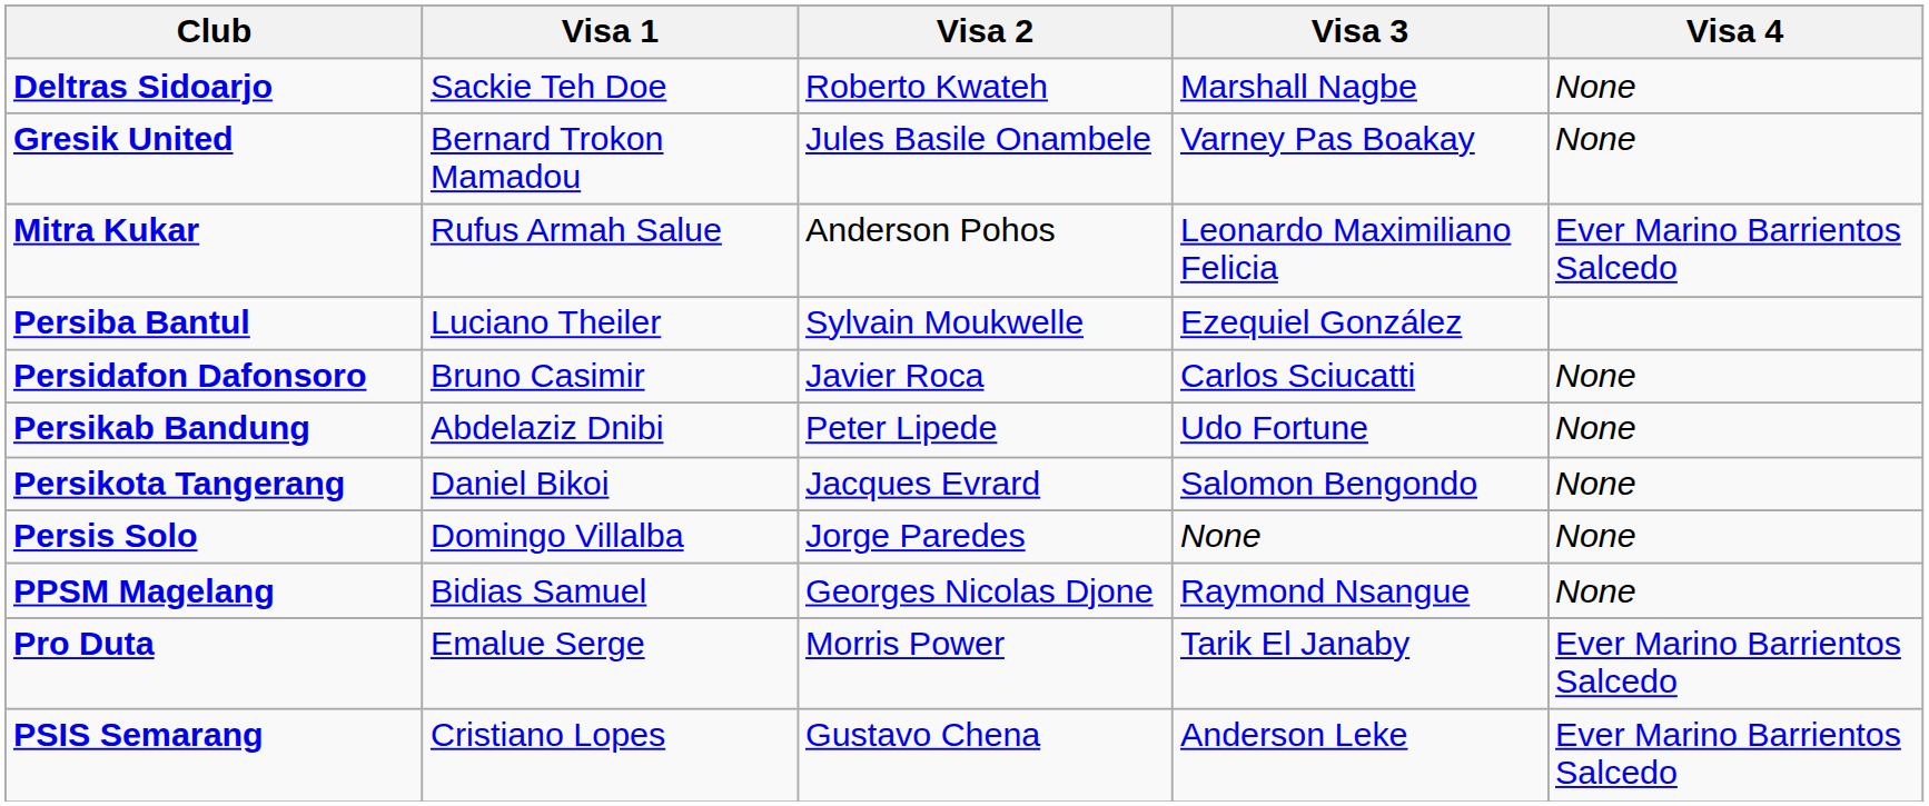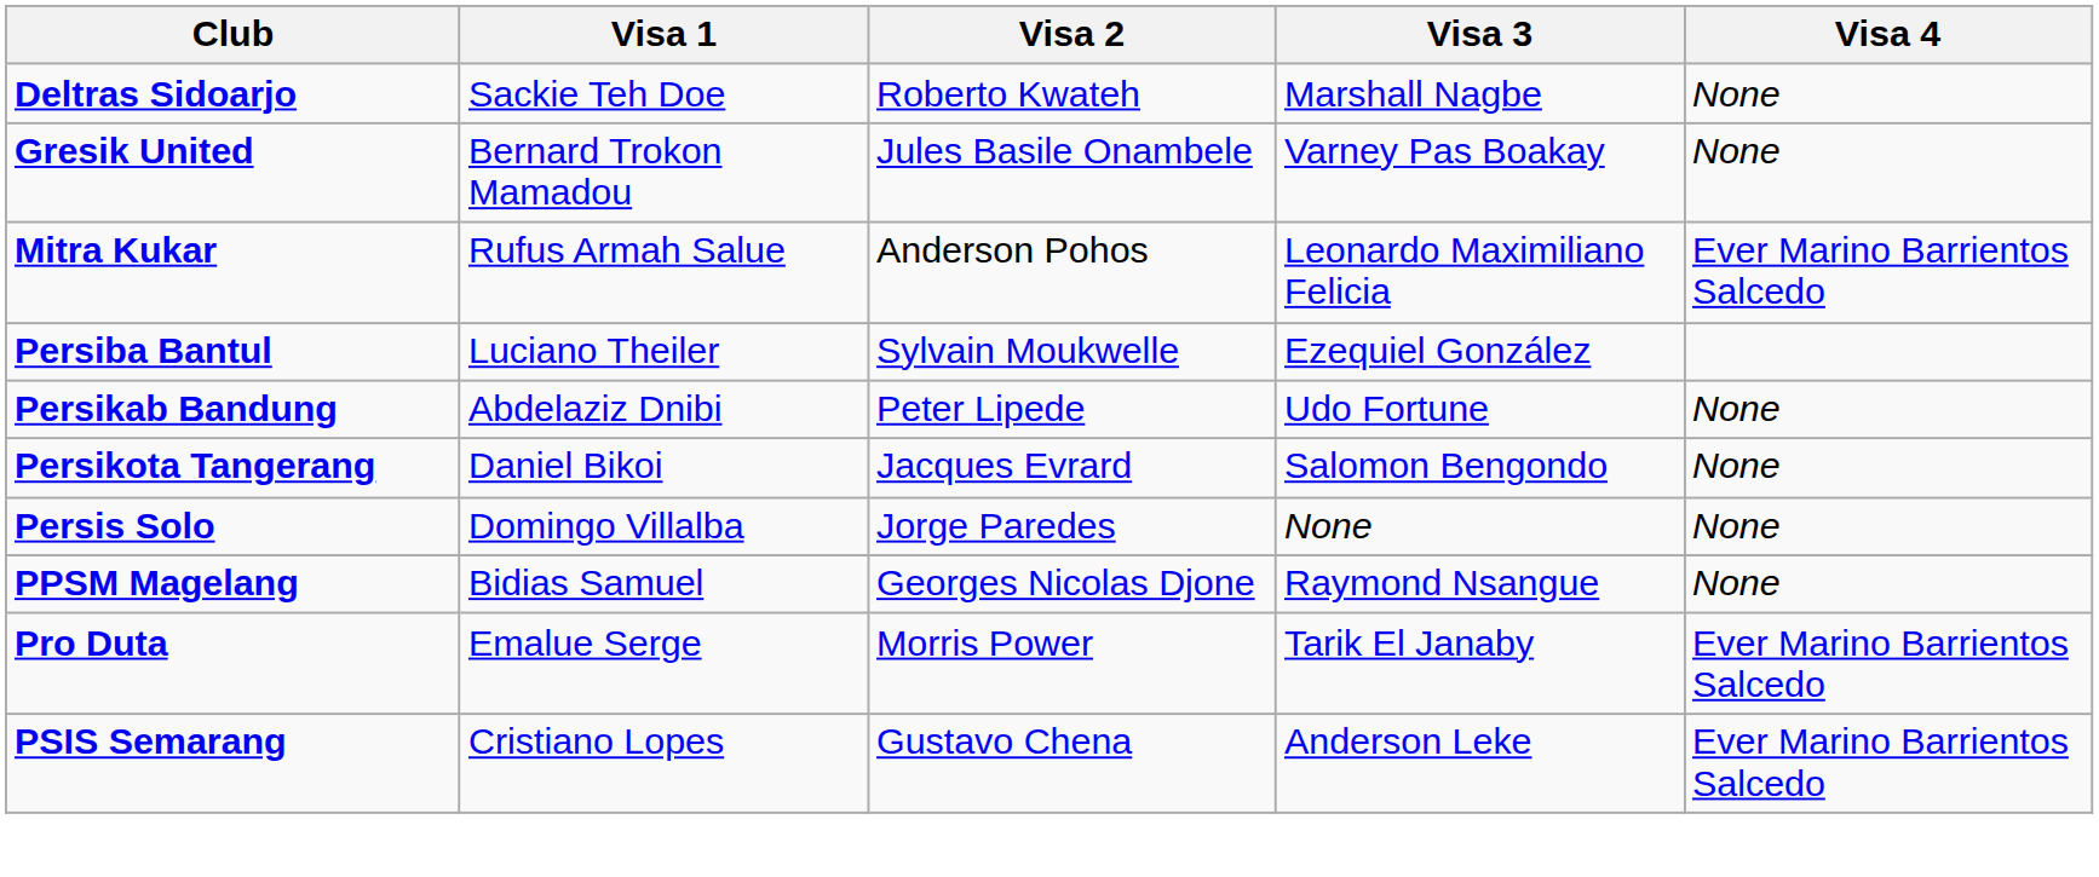- row: Persidafon Dafonsoro | Bruno Casimir | Javier Roca | Carlos Sciucatti | None
